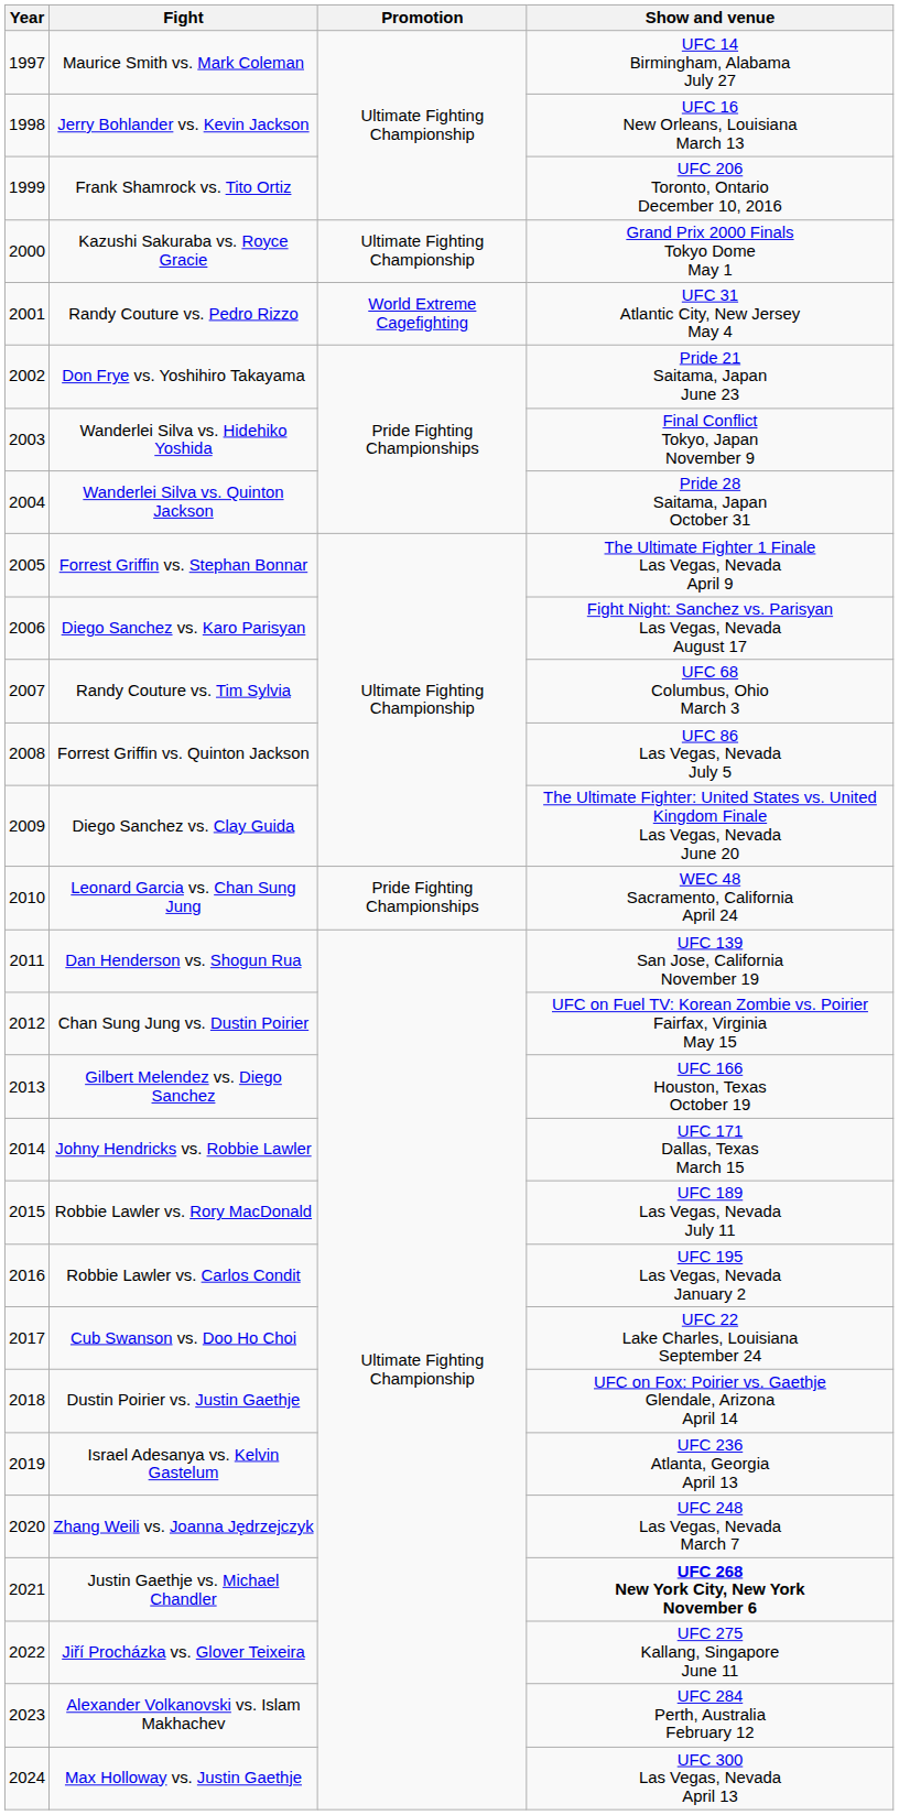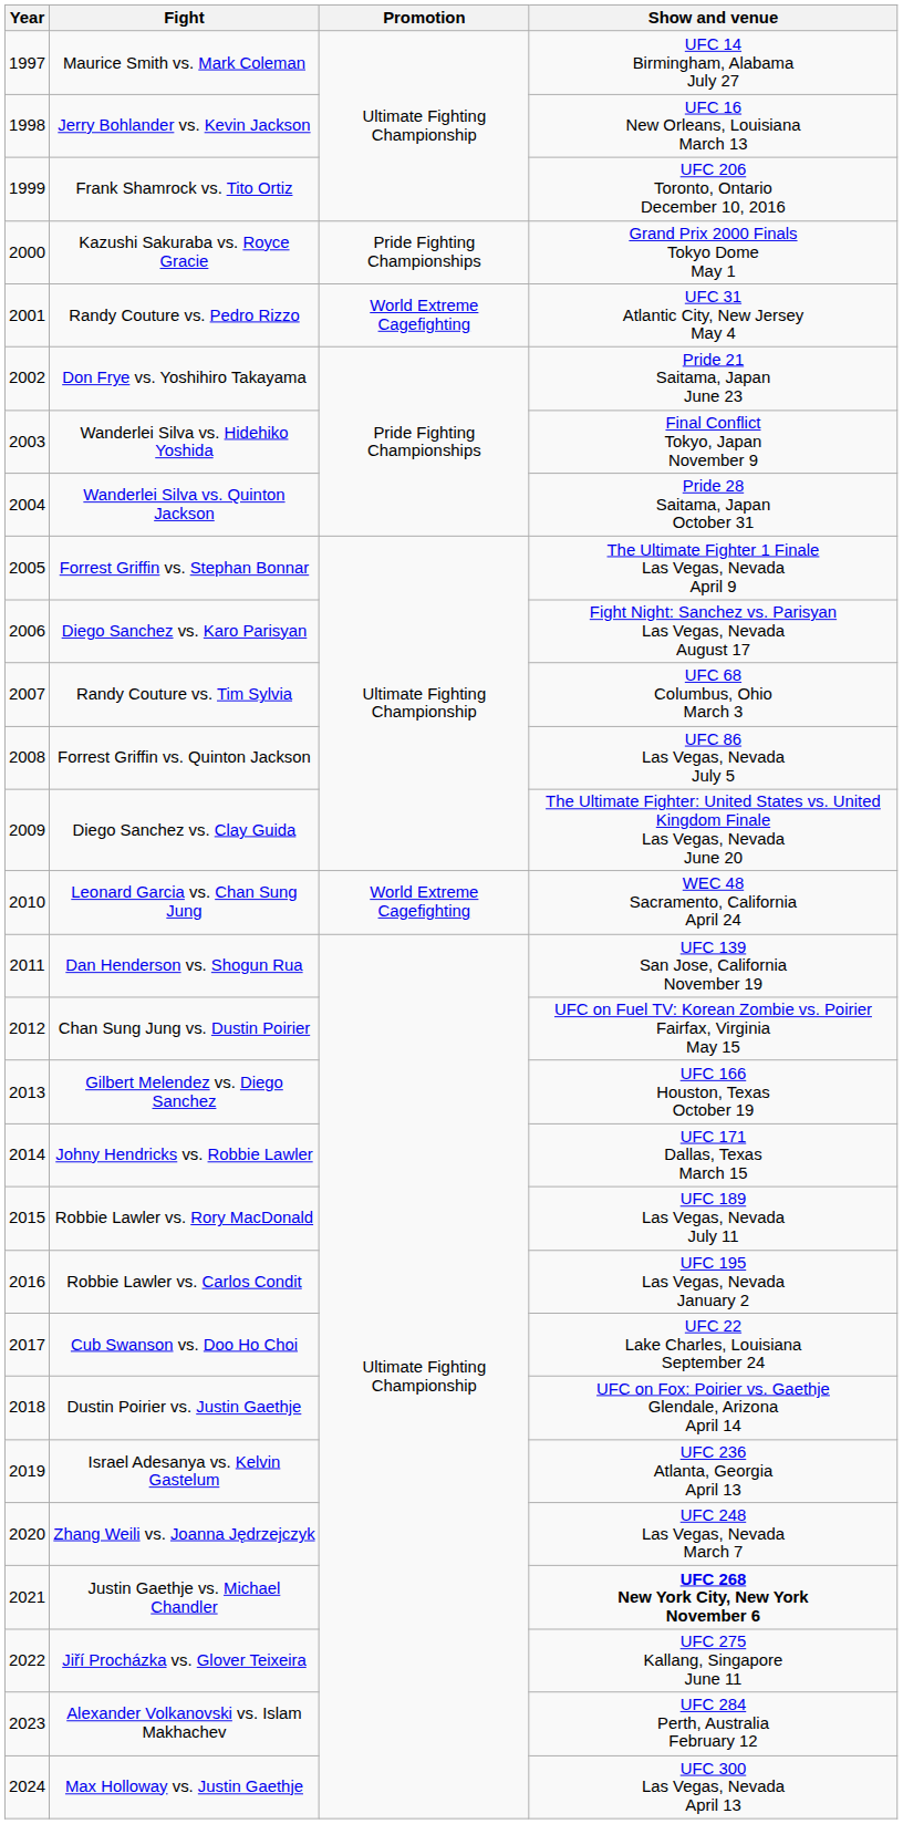Kazushi Sakuraba vs. Royce Gracie | Promotion: Ultimate Fighting Championship -> Pride Fighting Championships
Leonard Garcia vs. Chan Sung Jung | Promotion: Pride Fighting Championships -> World Extreme Cagefighting
